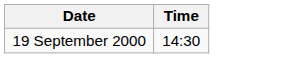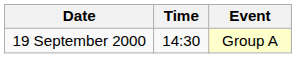+ column: Event | Group A
